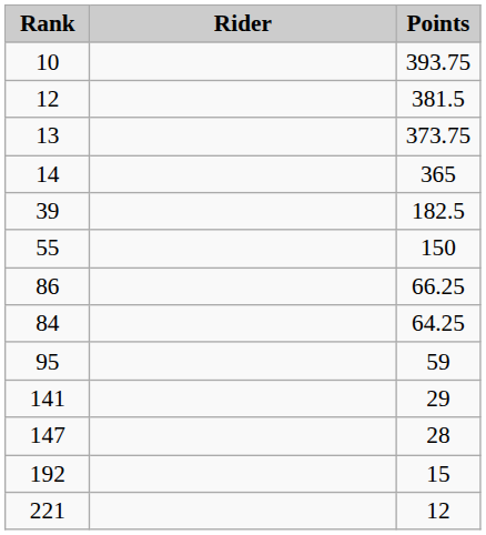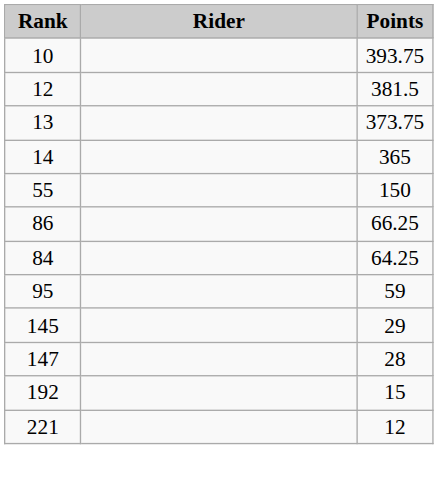- row: 39 | 182.5
29 | Rank: 141 -> 145
